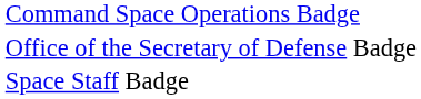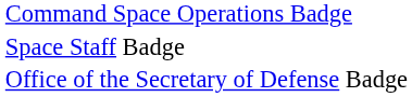rows swapped: Office of the Secretary of Defense Badge <-> Space Staff Badge
